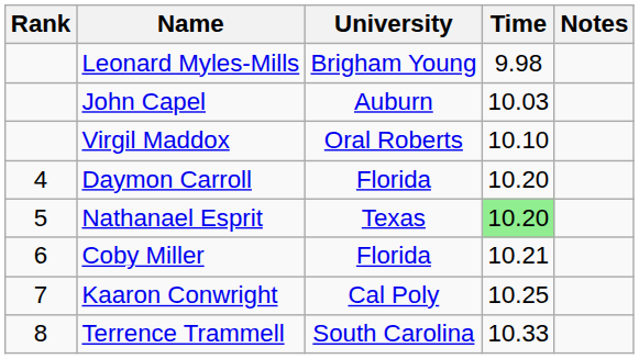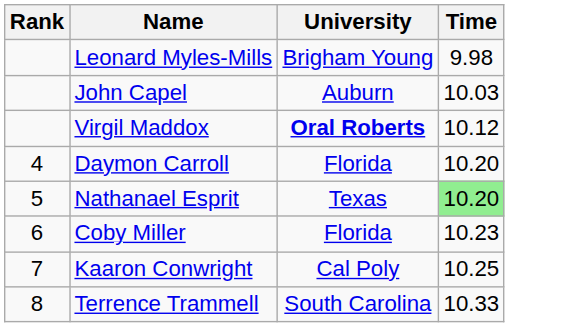- column: Notes
Virgil Maddox | University: normal -> bold
Virgil Maddox | Time: 10.10 -> 10.12
Coby Miller | Time: 10.21 -> 10.23
